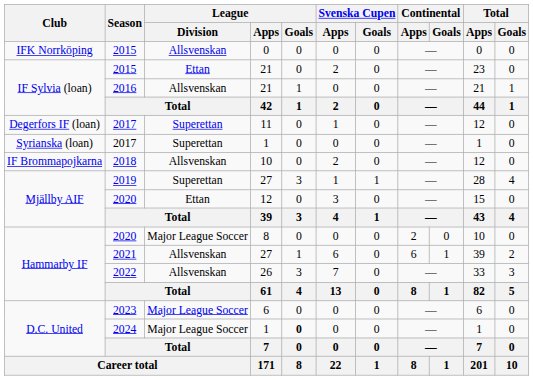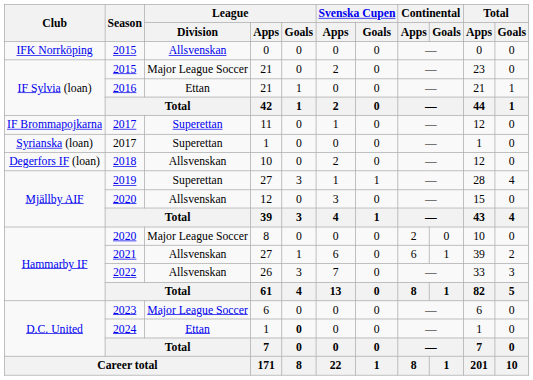2015 / 21 | League / Division: Ettan -> Major League Soccer
2016 | League / Division: Allsvenskan -> Ettan
2017 / 11 | Club: Degerfors IF (loan) -> IF Brommapojkarna
2018 | Club: IF Brommapojkarna -> Degerfors IF (loan)
2020 / 12 | League / Division: Ettan -> Allsvenskan
2024 | League / Division: Major League Soccer -> Ettan
